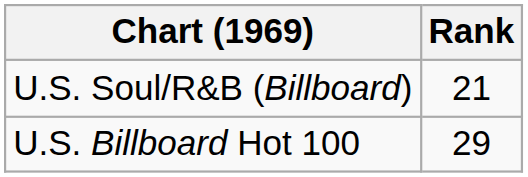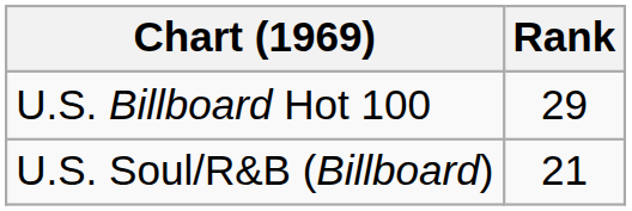rows swapped: U.S. Soul/R&B (Billboard) <-> U.S. Billboard Hot 100
